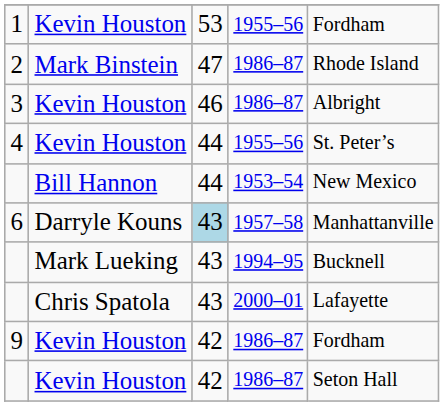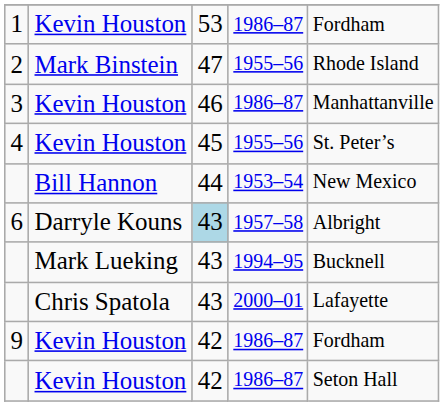1 | column 4: 1955–56 -> 1986–87
2 | column 4: 1986–87 -> 1955–56
3 | column 5: Albright -> Manhattanville
4 | column 3: 44 -> 45
6 | column 5: Manhattanville -> Albright
